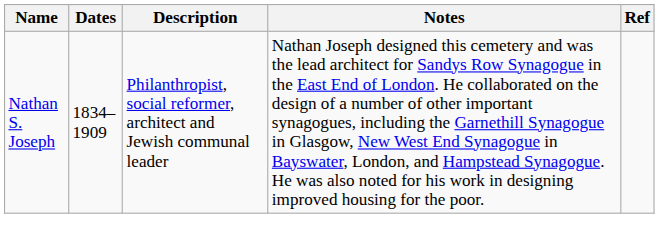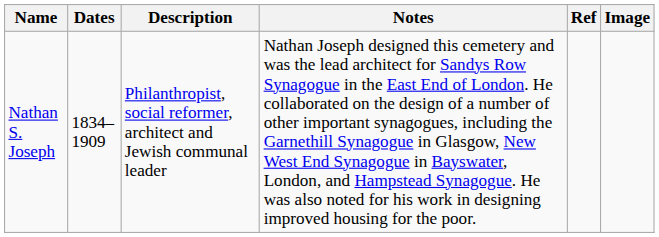+ column: Image
